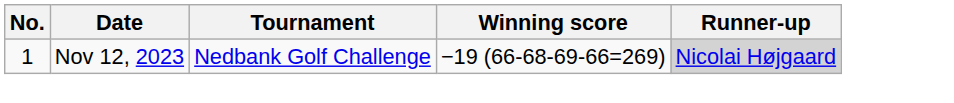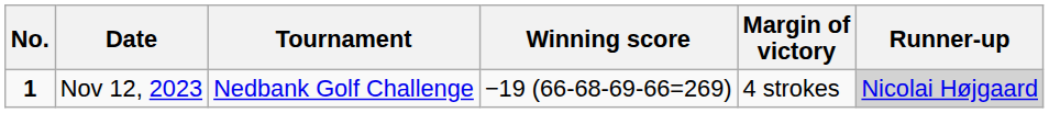+ column: Margin of victory | 4 strokes
Nov 12, 2023 | No.: normal -> bold
